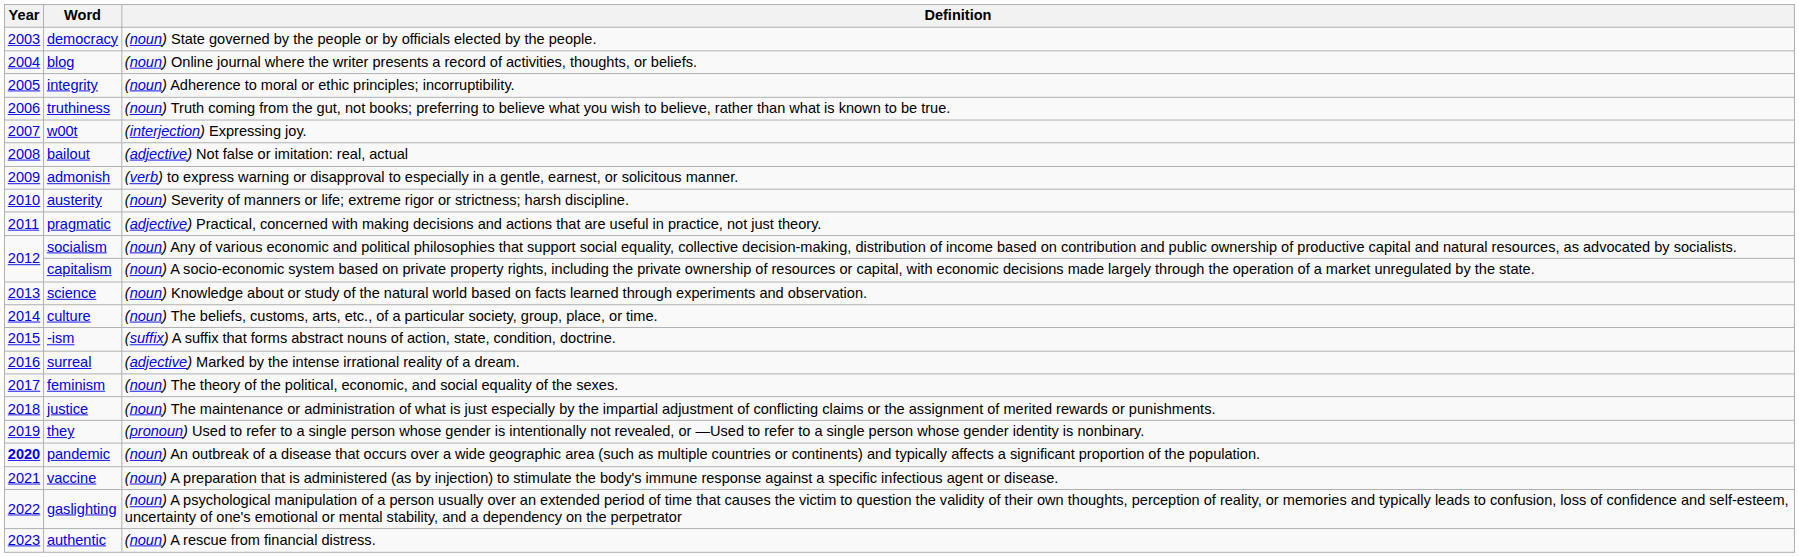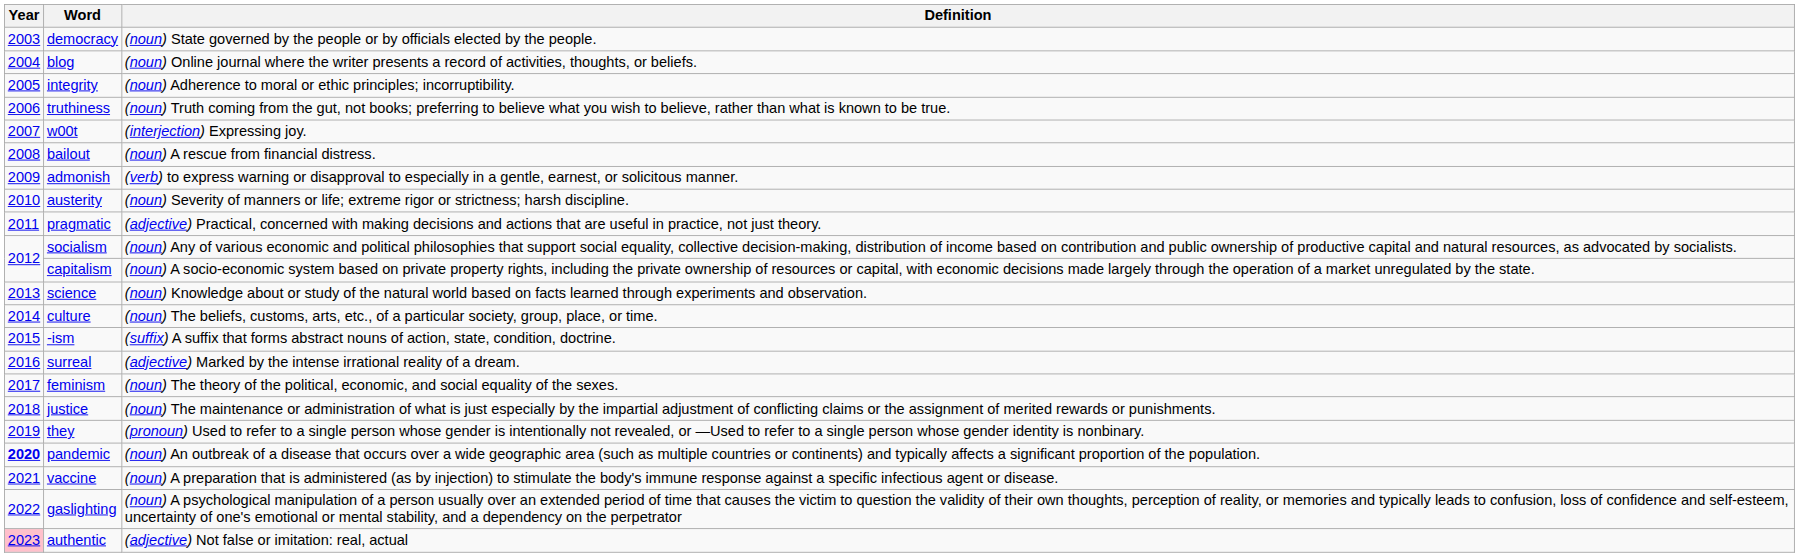bailout | Definition: (adjective) Not false or imitation: real, actual -> (noun) A rescue from financial distress.
authentic | Year: no background -> pink background
authentic | Definition: (noun) A rescue from financial distress. -> (adjective) Not false or imitation: real, actual
